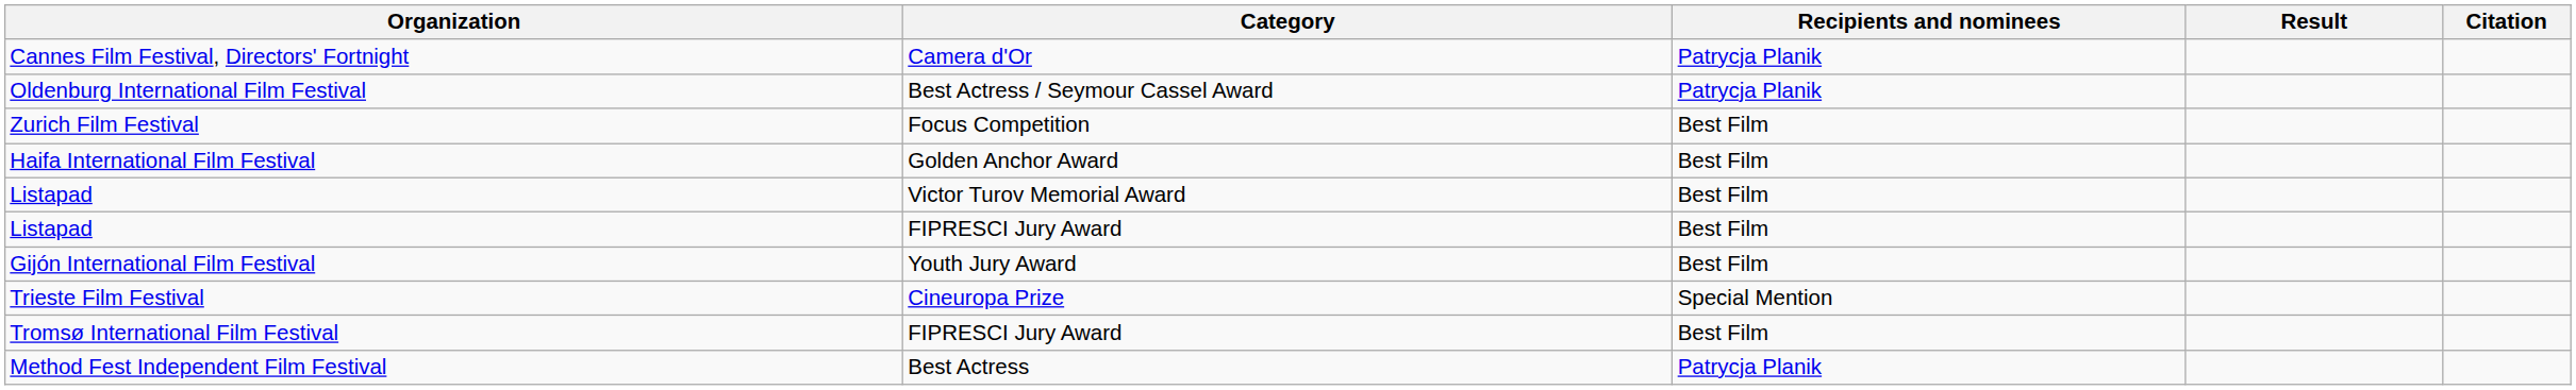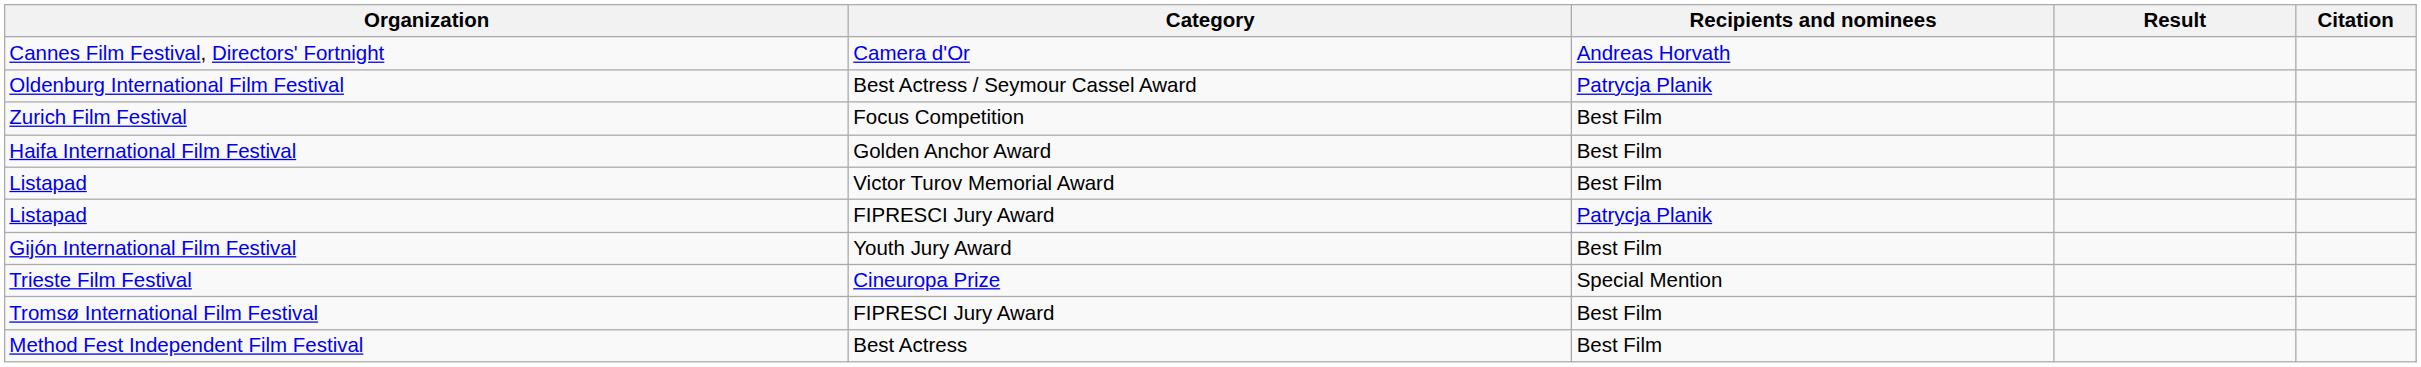Cannes Film Festival, Directors' Fortnight | Recipients and nominees: Patrycja Planik -> Andreas Horvath
Listapad / FIPRESCI Jury Award | Recipients and nominees: Best Film -> Patrycja Planik
Method Fest Independent Film Festival | Recipients and nominees: Patrycja Planik -> Best Film
